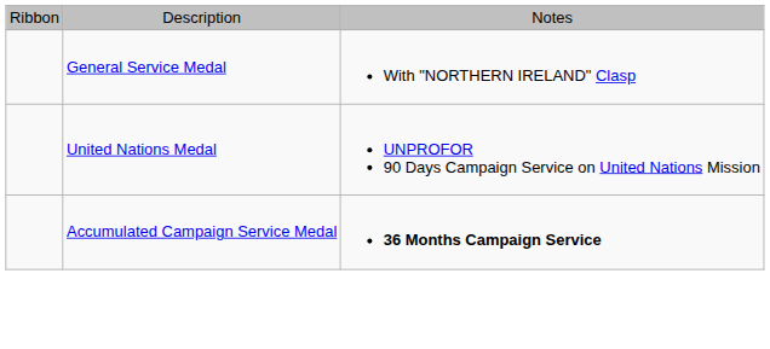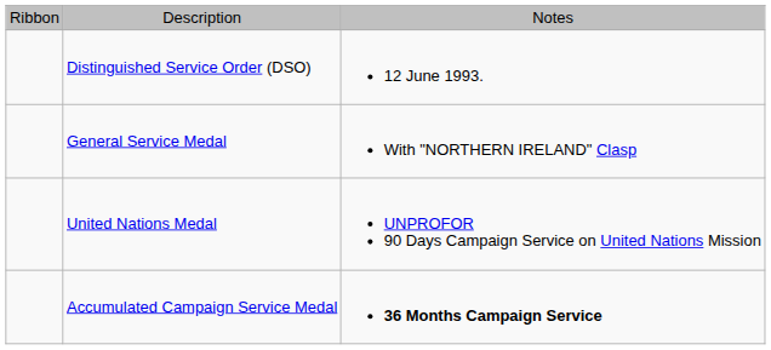+ row: Distinguished Service Order (DSO) | 12 June 1993.
